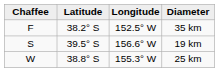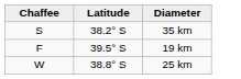- column: Longitude | 152.5° W | 156.6° W | 155.3° W
35 km | Chaffee: F -> S
19 km | Chaffee: S -> F
